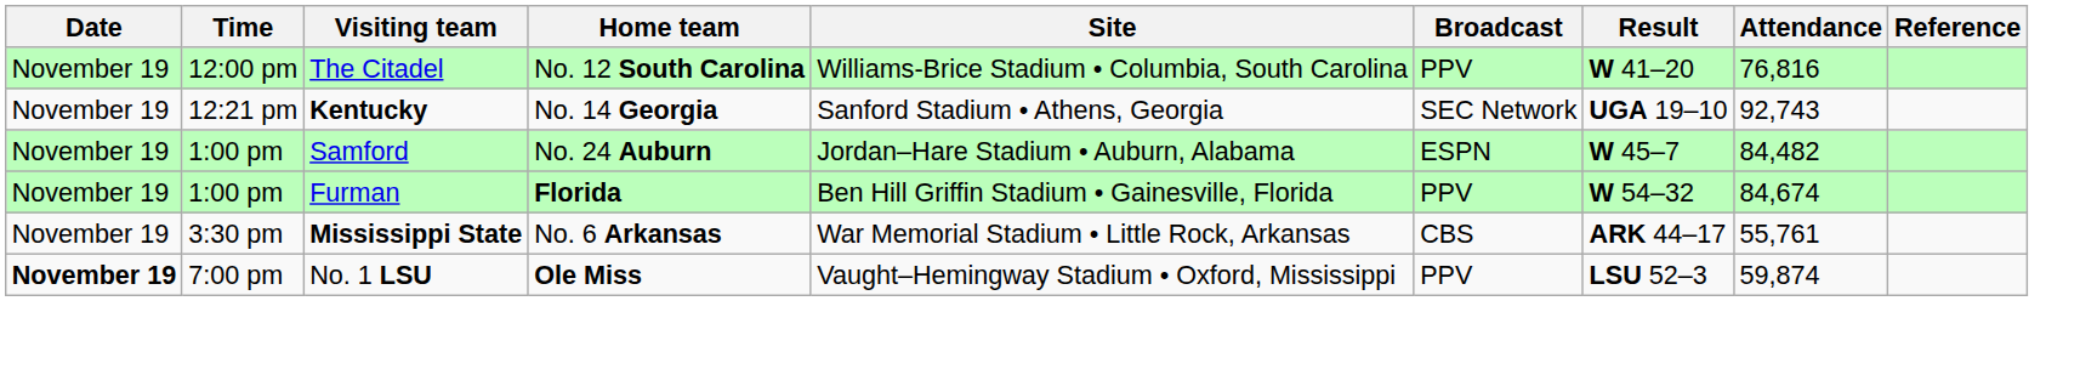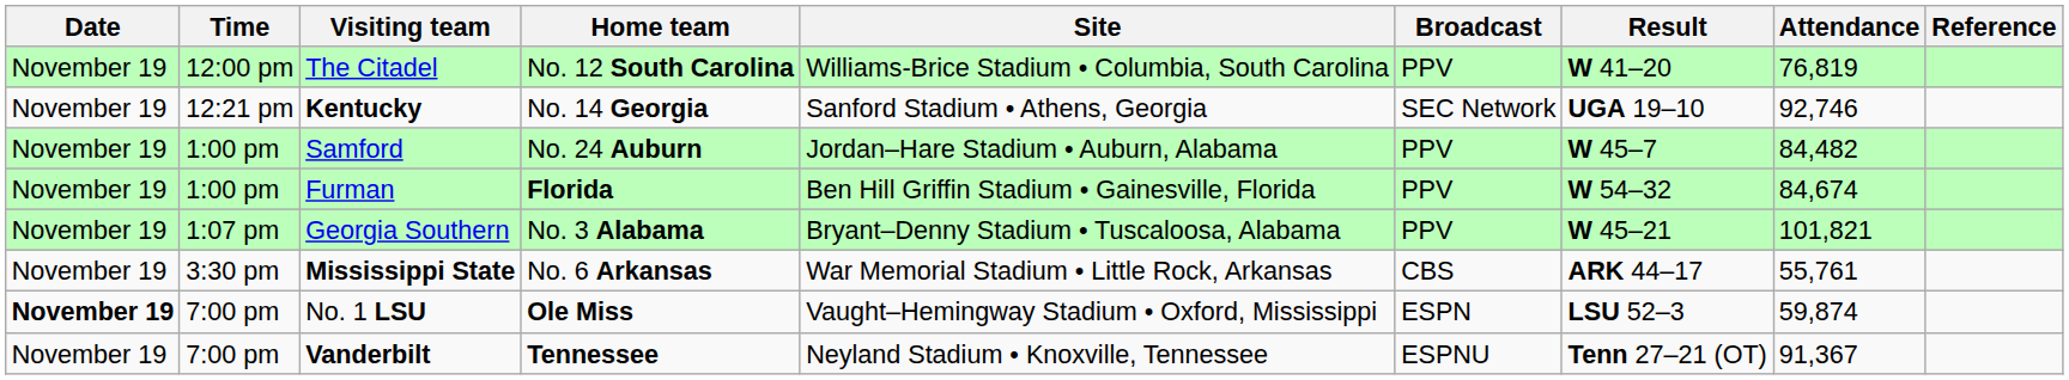The Citadel | Attendance: 76,816 -> 76,819
Kentucky | Attendance: 92,743 -> 92,746
Samford | Broadcast: ESPN -> PPV
+ row: November 19 | 1:07 pm | Georgia Southern | No. 3 Alabama | Bryant–Denny Stadium • Tuscaloosa, Alabama | PPV | W 45–21 | 101,821
No. 1 LSU | Broadcast: PPV -> ESPN
+ row: November 19 | 7:00 pm | Vanderbilt | Tennessee | Neyland Stadium • Knoxville, Tennessee | ESPNU | Tenn 27–21 (OT) | 91,367
